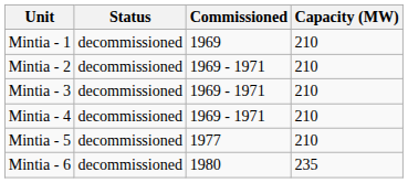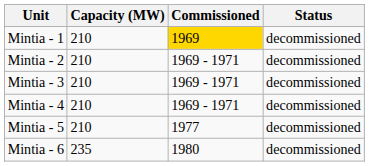columns swapped: Capacity (MW) <-> Status
Mintia - 1 | Commissioned: no background -> gold background
